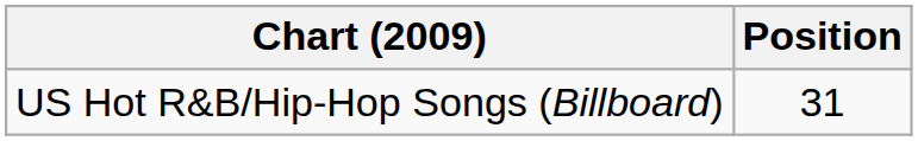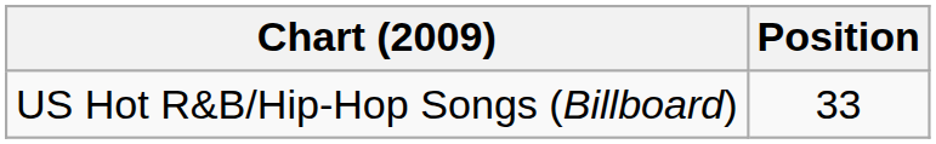US Hot R&B/Hip-Hop Songs (Billboard) | Position: 31 -> 33
